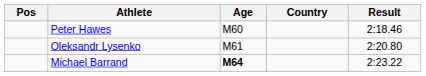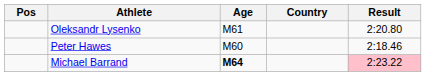rows swapped: Peter Hawes <-> Oleksandr Lysenko
Michael Barrand | Result: no background -> pink background
